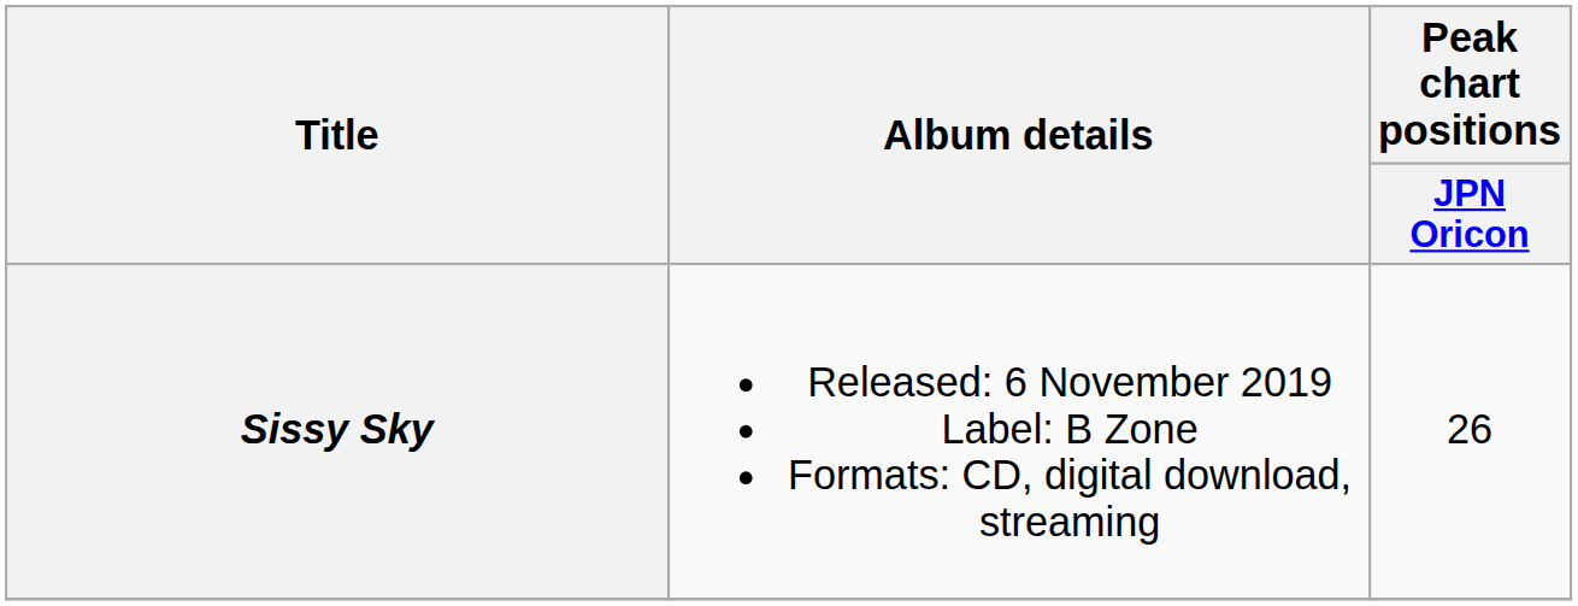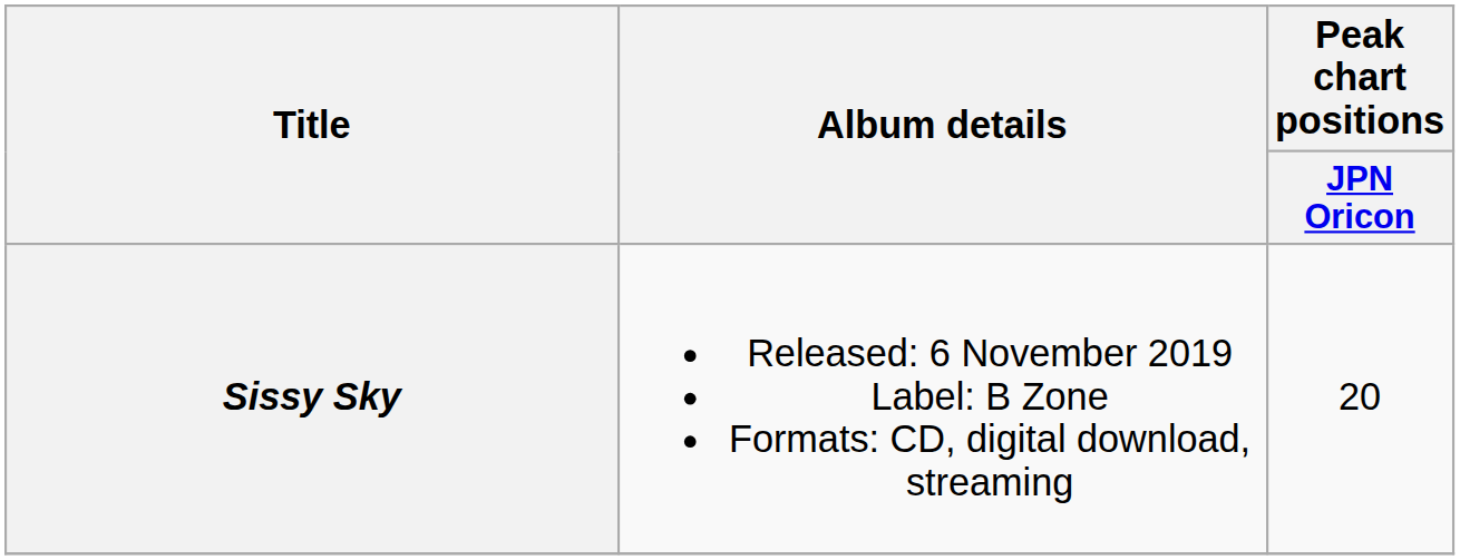Sissy Sky | Peak chart positions / JPN Oricon: 26 -> 20
